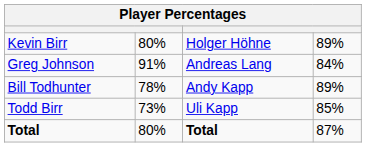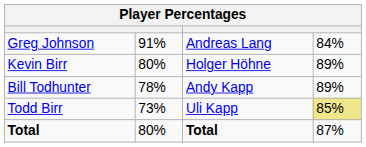rows swapped: Kevin Birr <-> Greg Johnson
Todd Birr | column 4: no background -> khaki background
